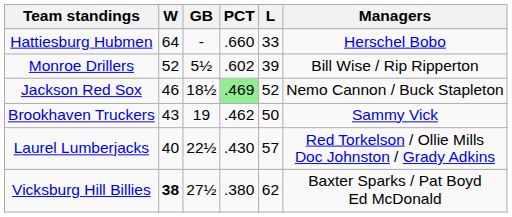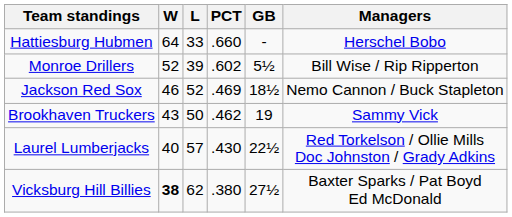columns swapped: L <-> GB
Jackson Red Sox | PCT: lightgreen background -> no background
